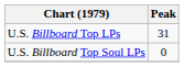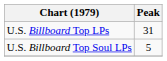U.S. Billboard Top Soul LPs | Peak: 0 -> 5
